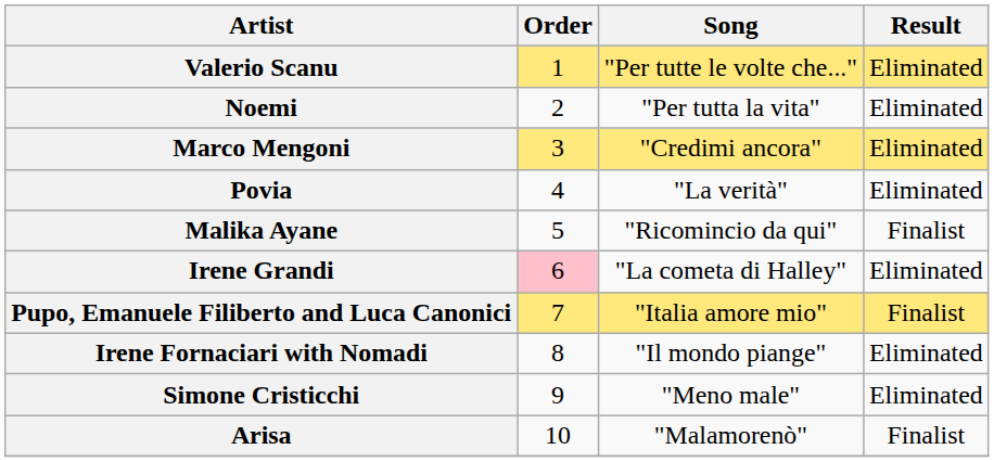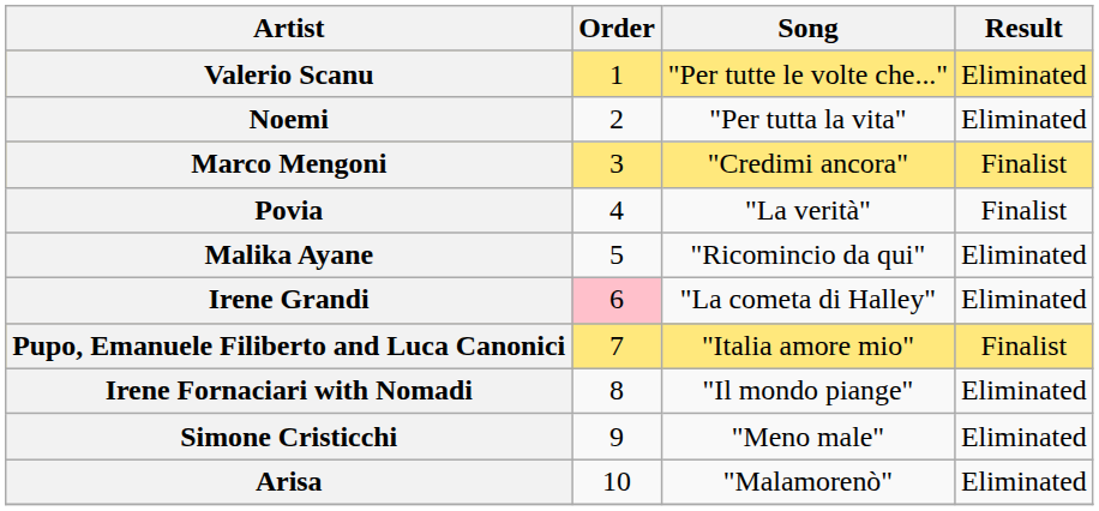Marco Mengoni | Result: Eliminated -> Finalist
Povia | Result: Eliminated -> Finalist
Malika Ayane | Result: Finalist -> Eliminated
Arisa | Result: Finalist -> Eliminated
